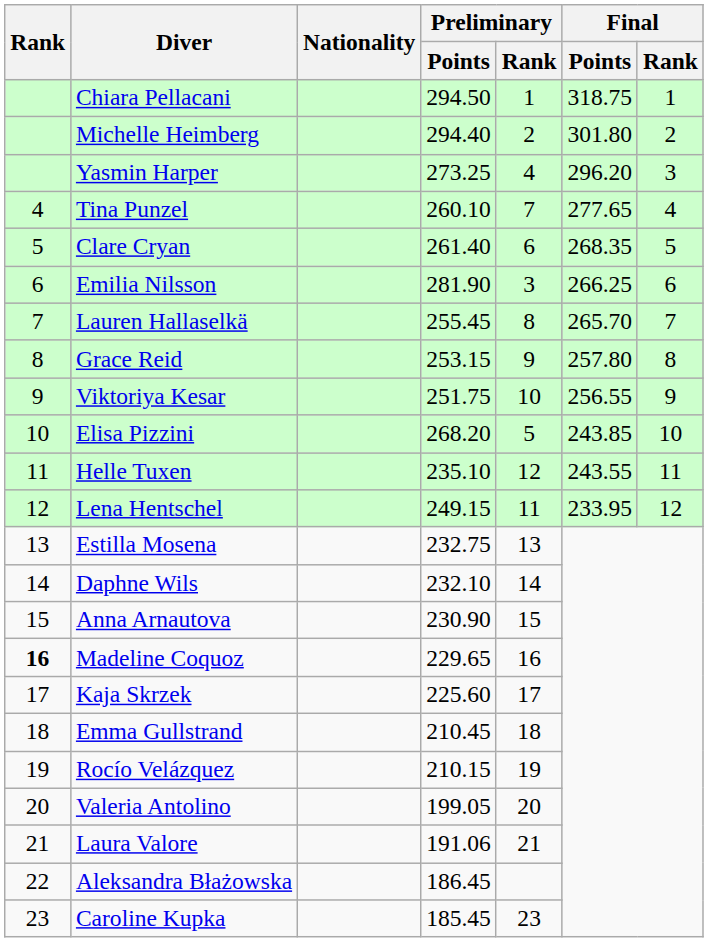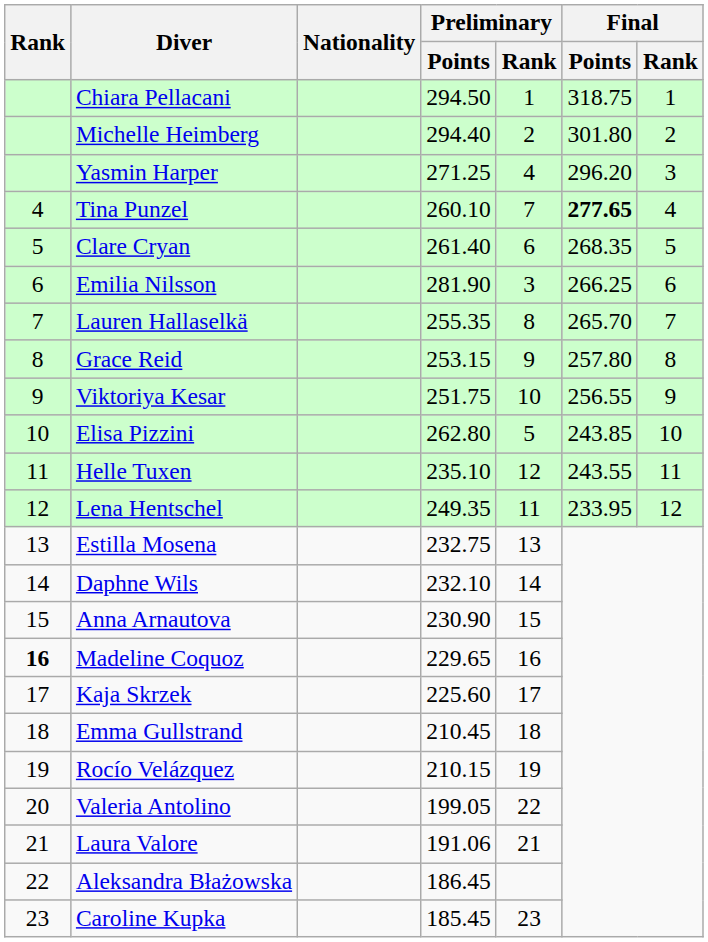Yasmin Harper | Preliminary / Points: 273.25 -> 271.25
Tina Punzel | Final / Points: normal -> bold
Lauren Hallaselkä | Preliminary / Points: 255.45 -> 255.35
Elisa Pizzini | Preliminary / Points: 268.20 -> 262.80
Lena Hentschel | Preliminary / Points: 249.15 -> 249.35
Valeria Antolino | Preliminary / Rank: 20 -> 22
